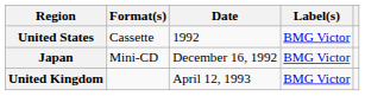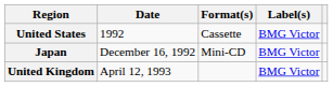columns swapped: Date <-> Format(s)
